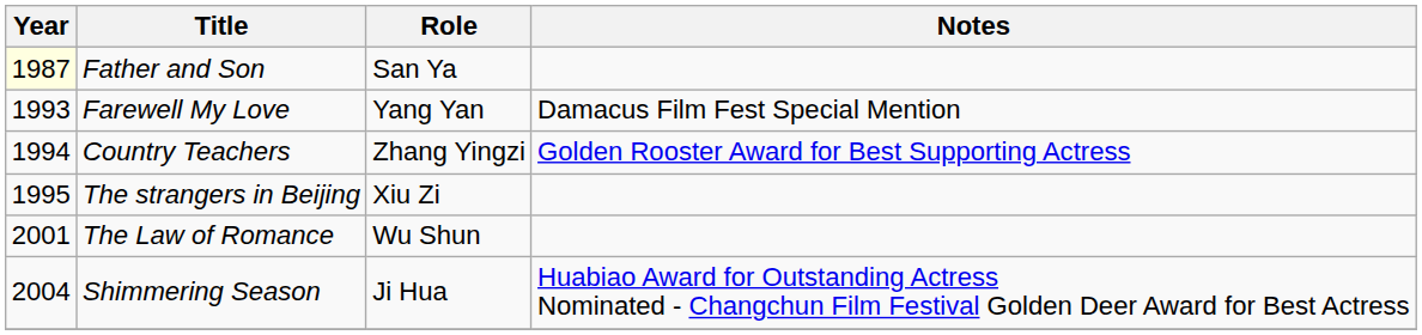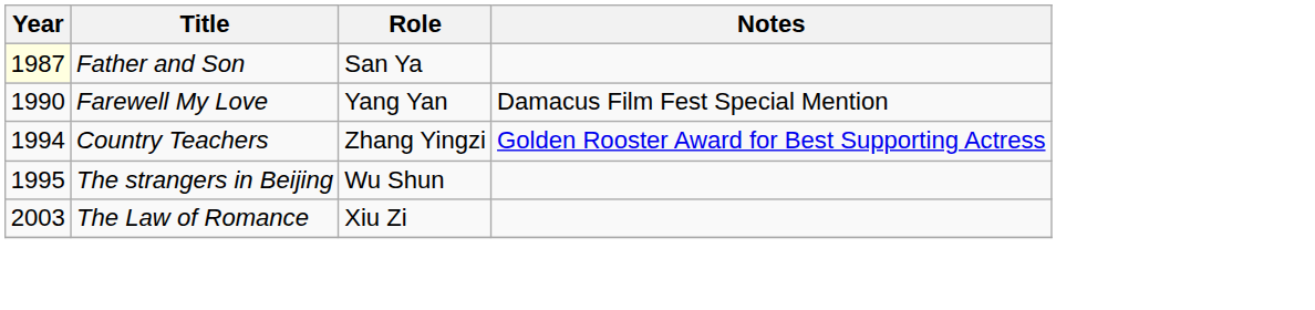Farewell My Love | Year: 1993 -> 1990
The strangers in Beijing | Role: Xiu Zi -> Wu Shun
The Law of Romance | Year: 2001 -> 2003
The Law of Romance | Role: Wu Shun -> Xiu Zi
- row: 2004 | Shimmering Season | Ji Hua | Huabiao Award for Outstanding Actress Nominated - Changchun Film Festival Golden Deer Award for Best Actress
